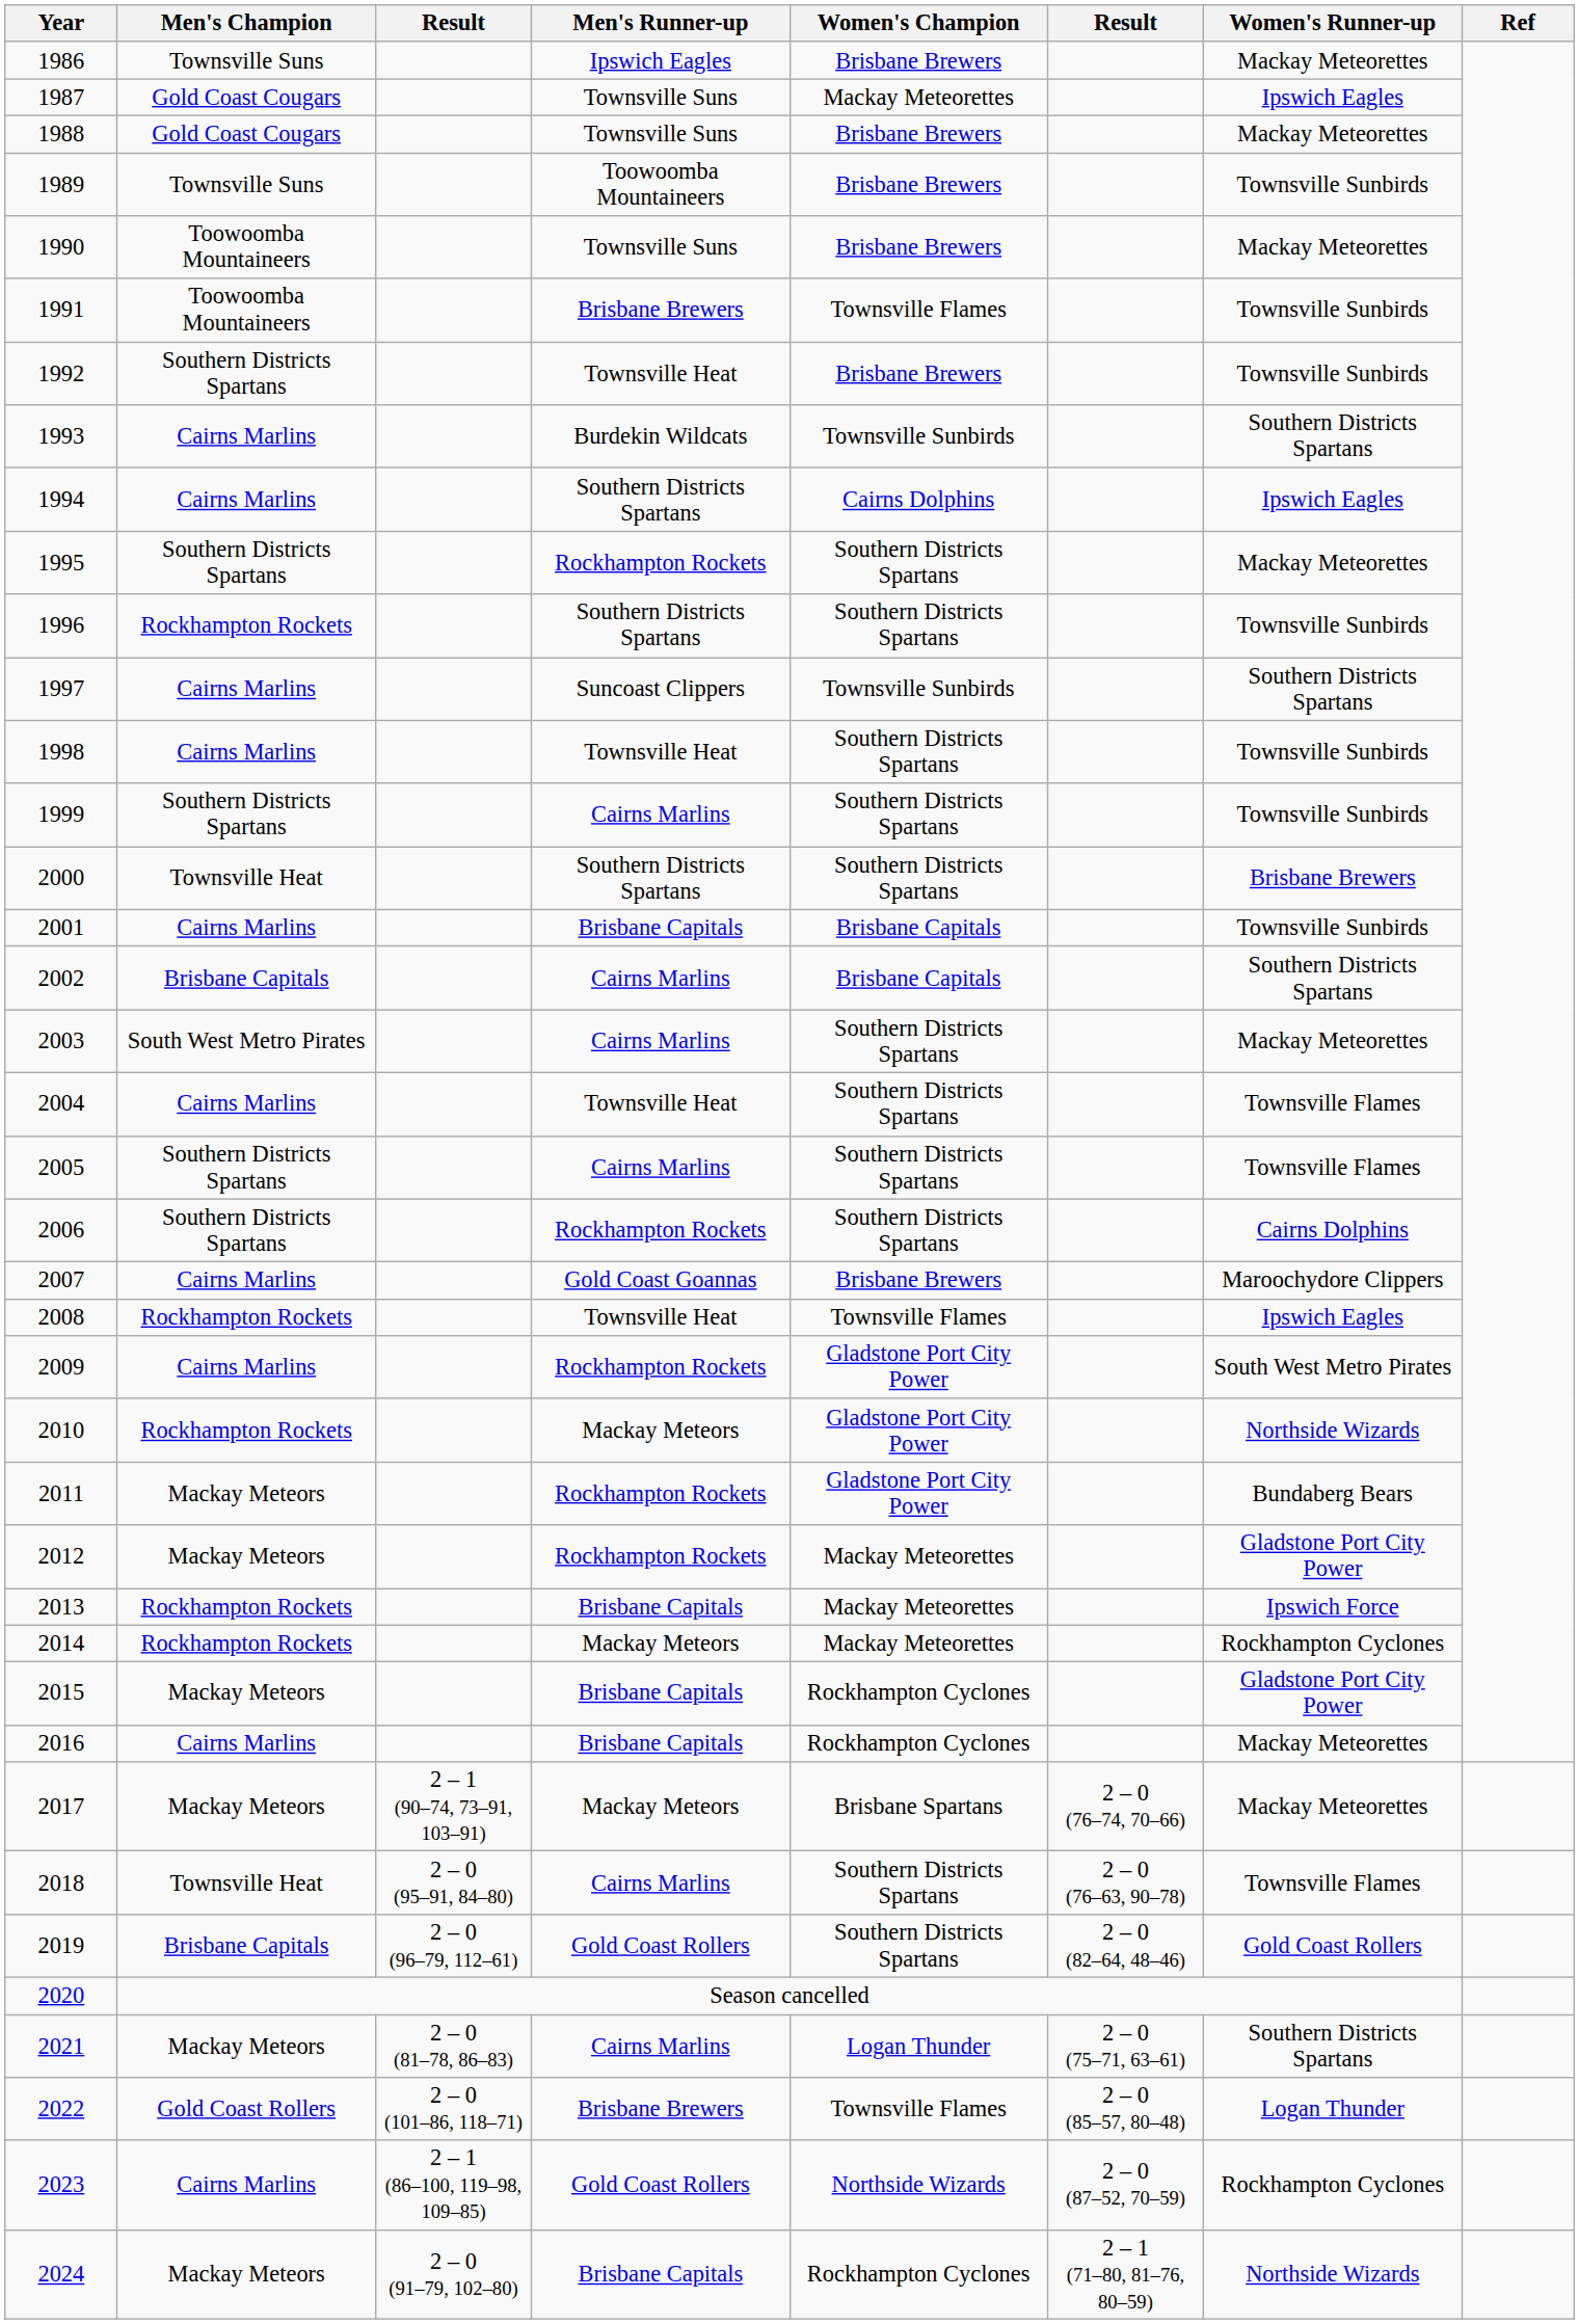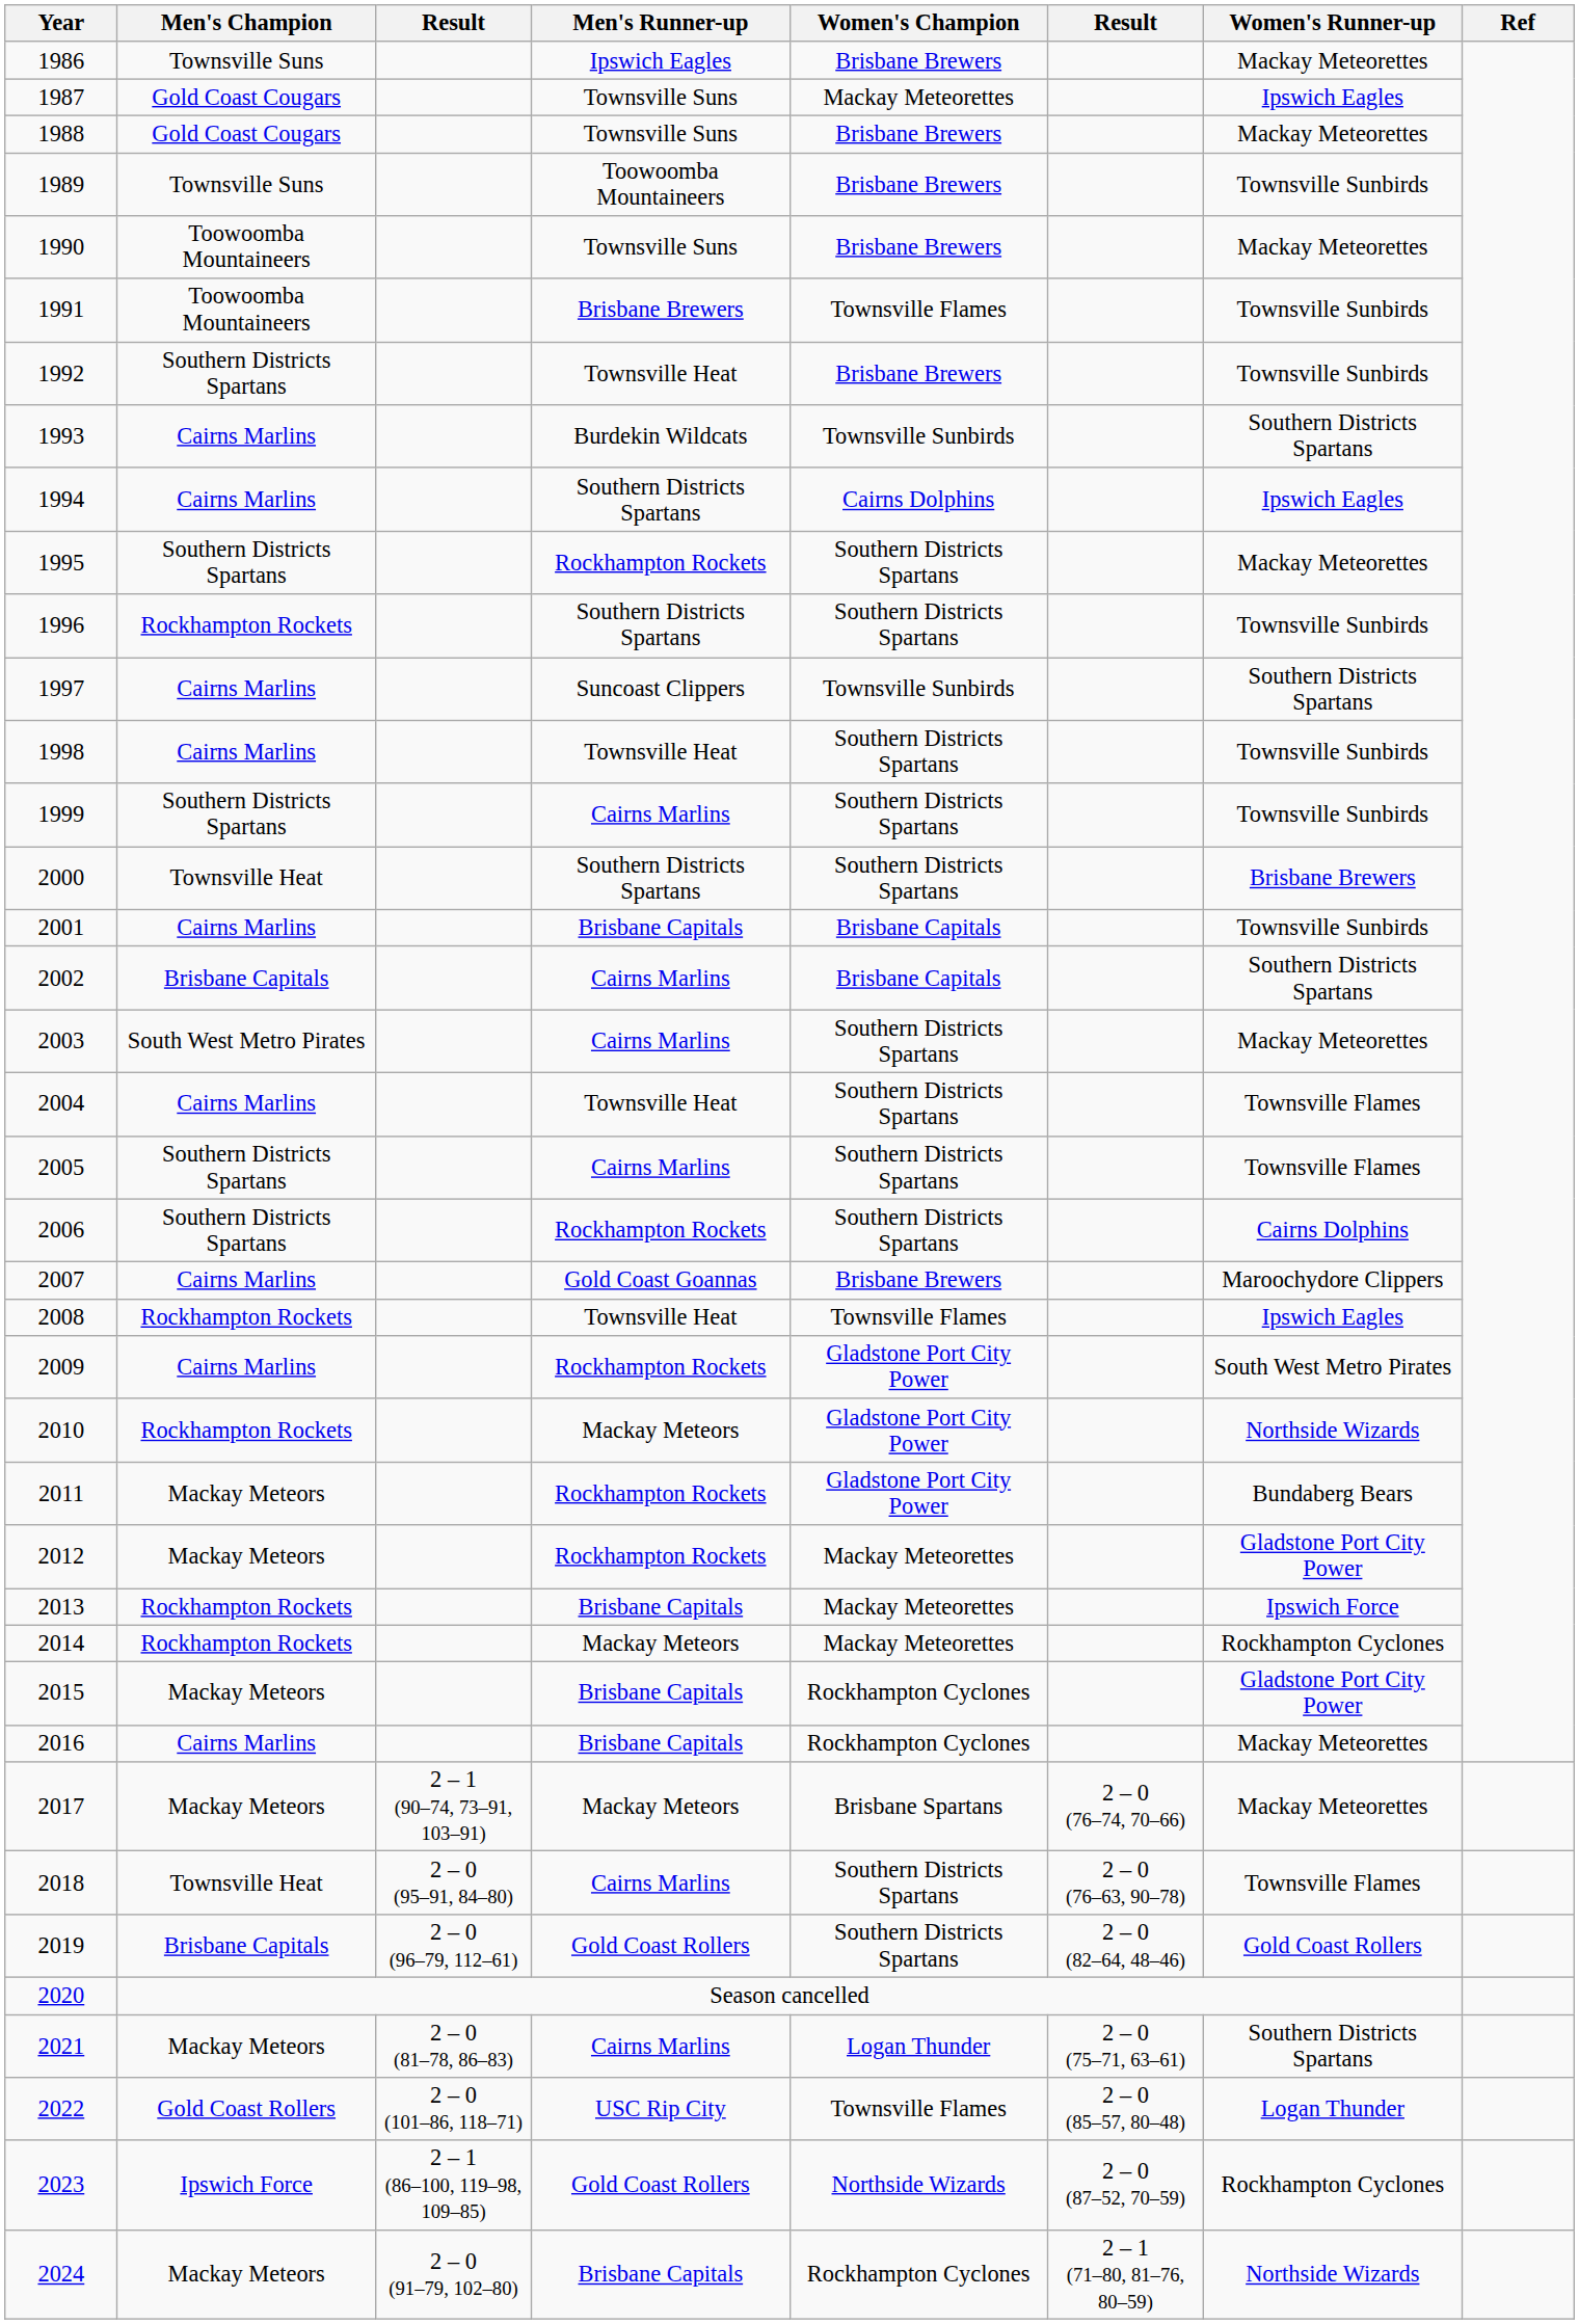2022 | Men's Runner-up: Brisbane Brewers -> USC Rip City
2023 | Men's Champion: Cairns Marlins -> Ipswich Force
